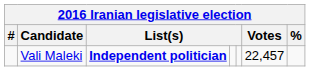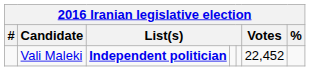Vali Maleki | Votes: 22,457 -> 22,452
